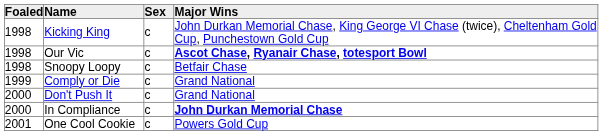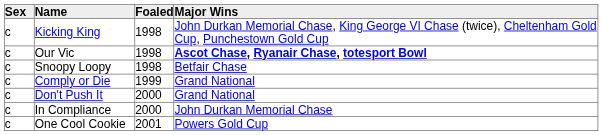columns swapped: Foaled <-> Sex
In Compliance | Major Wins: bold -> normal
